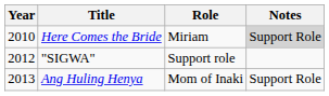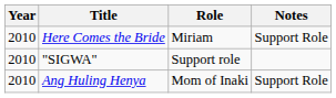Here Comes the Bride | Notes: lightgrey background -> no background
"SIGWA" | Year: 2012 -> 2010
Ang Huling Henya | Year: 2013 -> 2010
